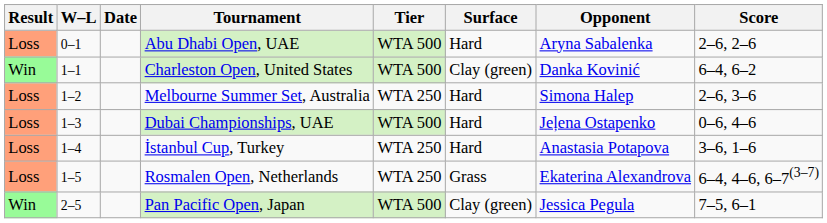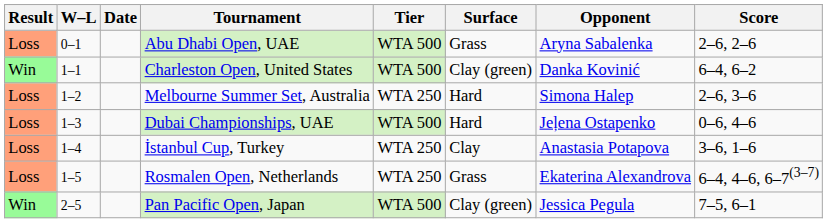Abu Dhabi Open, UAE | Surface: Hard -> Grass
İstanbul Cup, Turkey | Surface: Hard -> Clay
